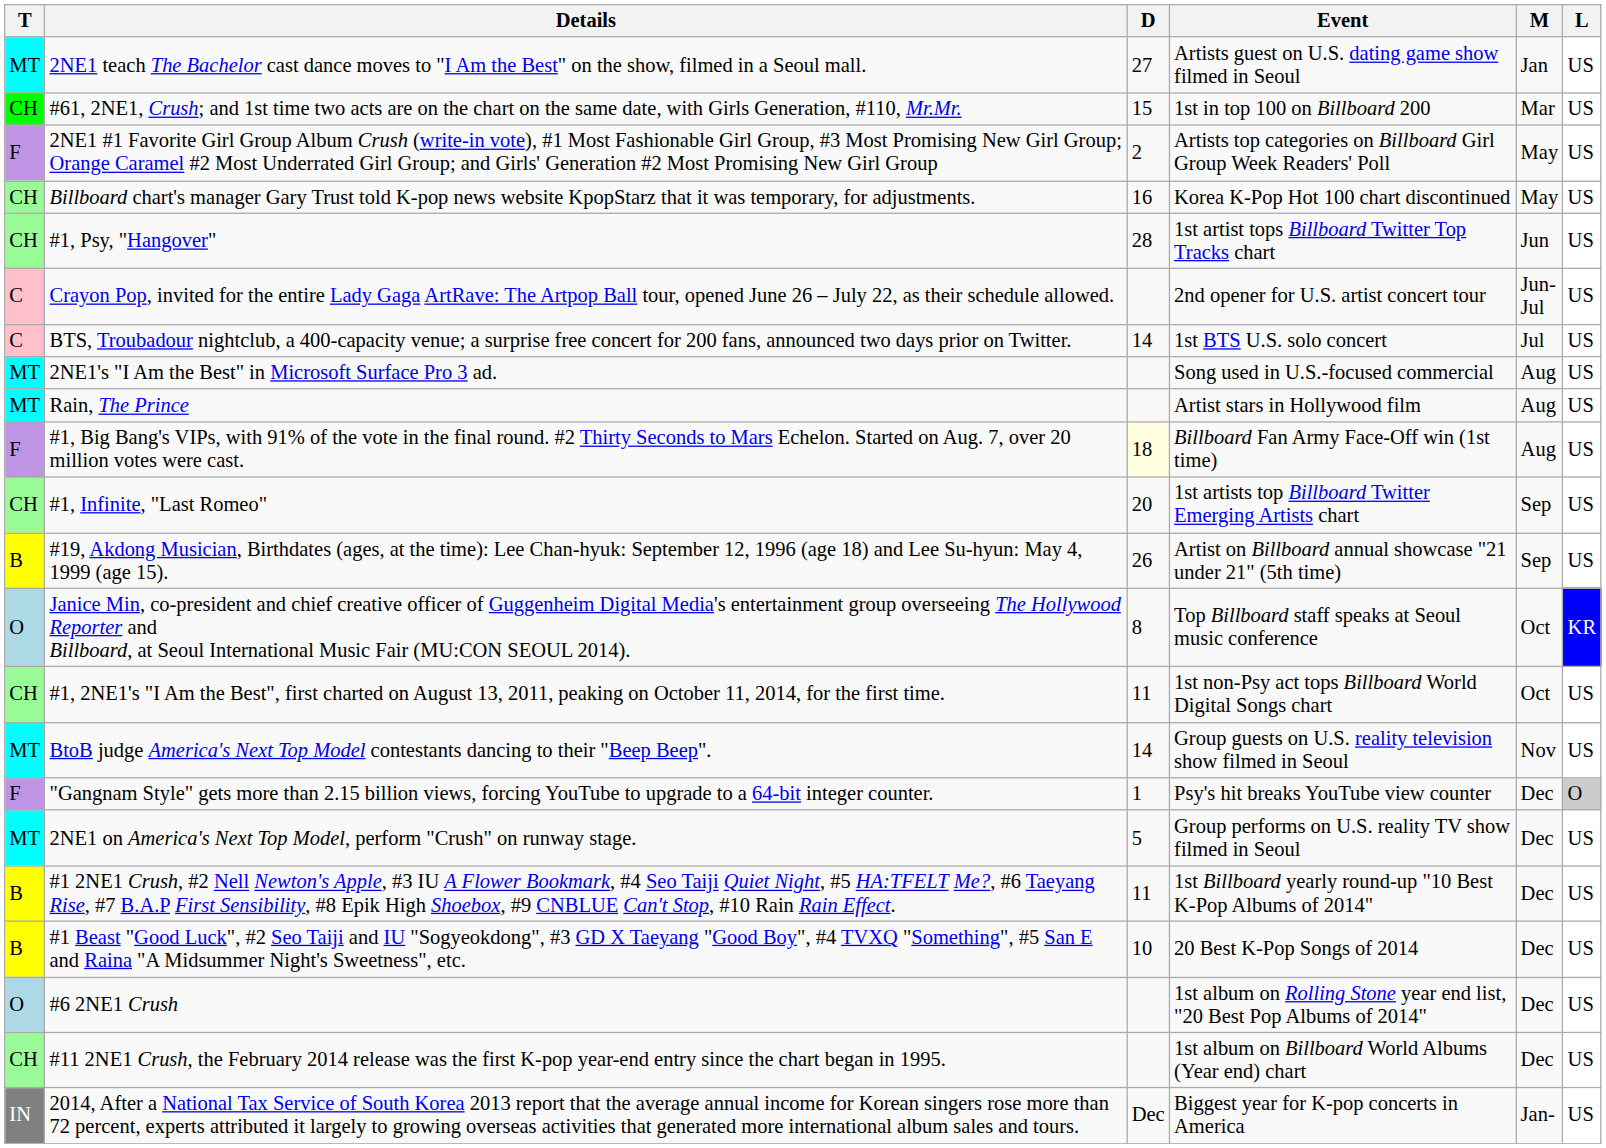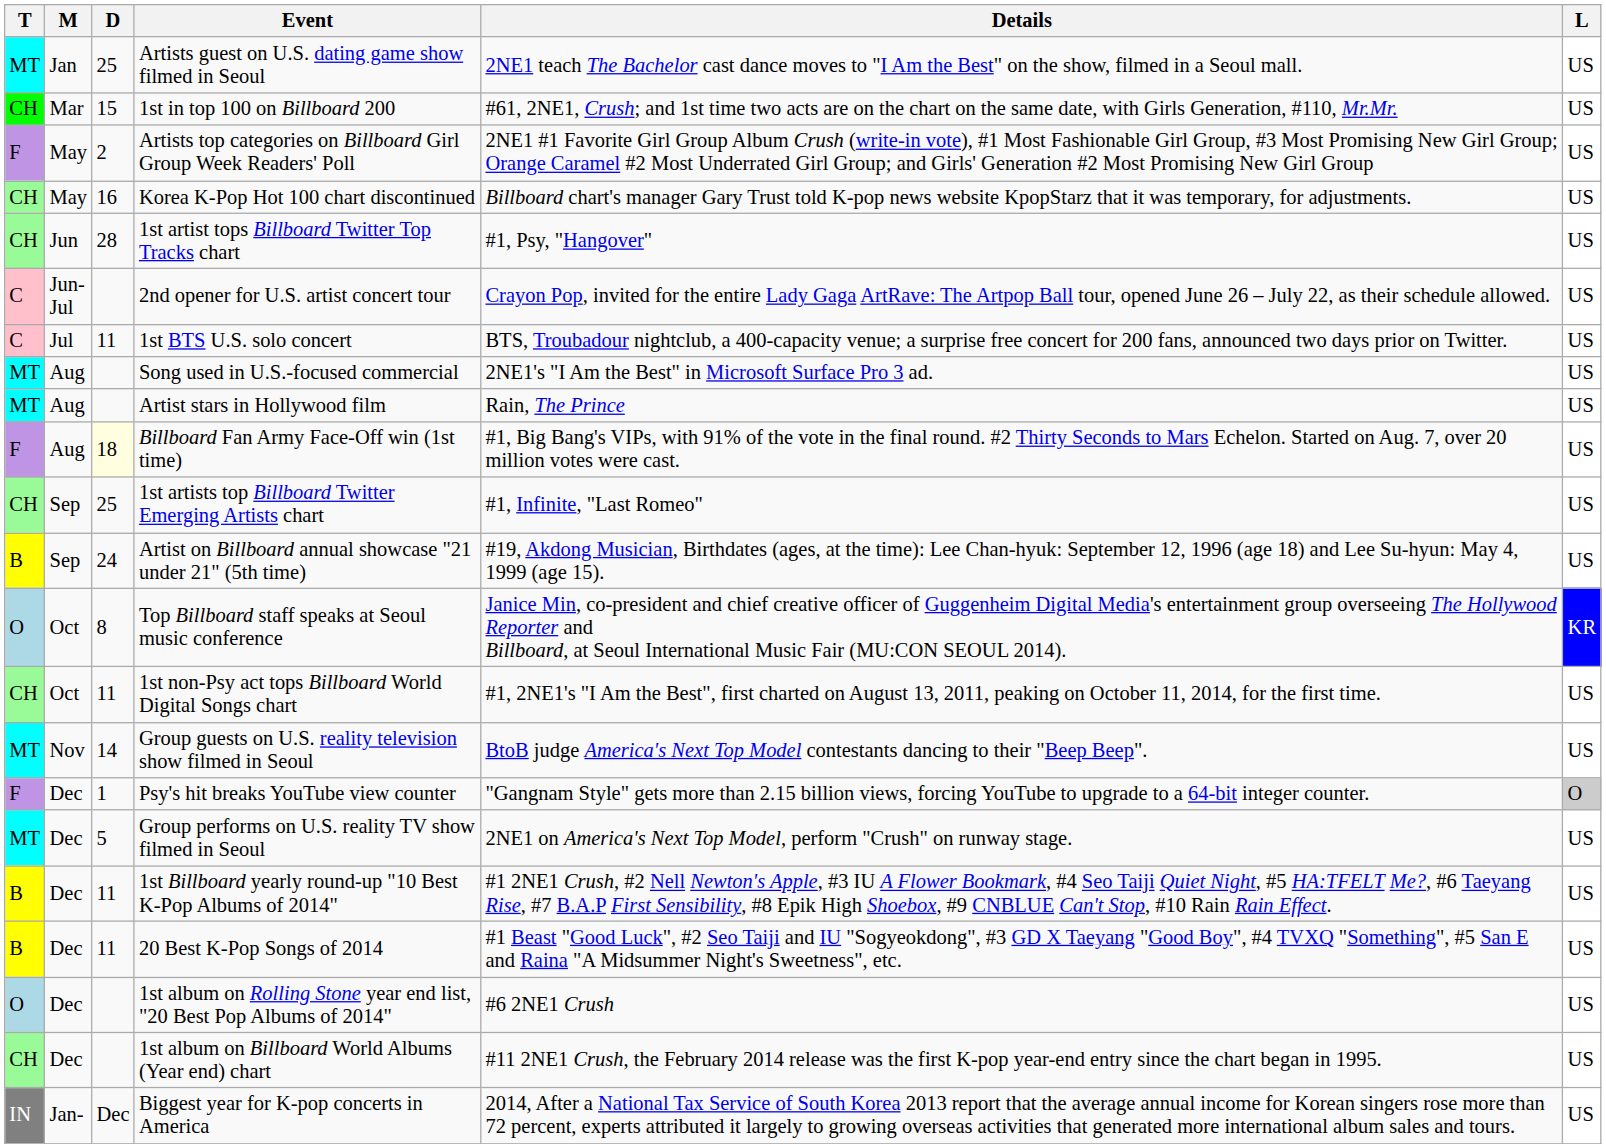columns swapped: M <-> Details
Artists guest on U.S. dating game show filmed in Seoul | D: 27 -> 25
1st BTS U.S. solo concert | D: 14 -> 11
1st artists top Billboard Twitter Emerging Artists chart | D: 20 -> 25
Artist on Billboard annual showcase "21 under 21" (5th time) | D: 26 -> 24
20 Best K-Pop Songs of 2014 | D: 10 -> 11
